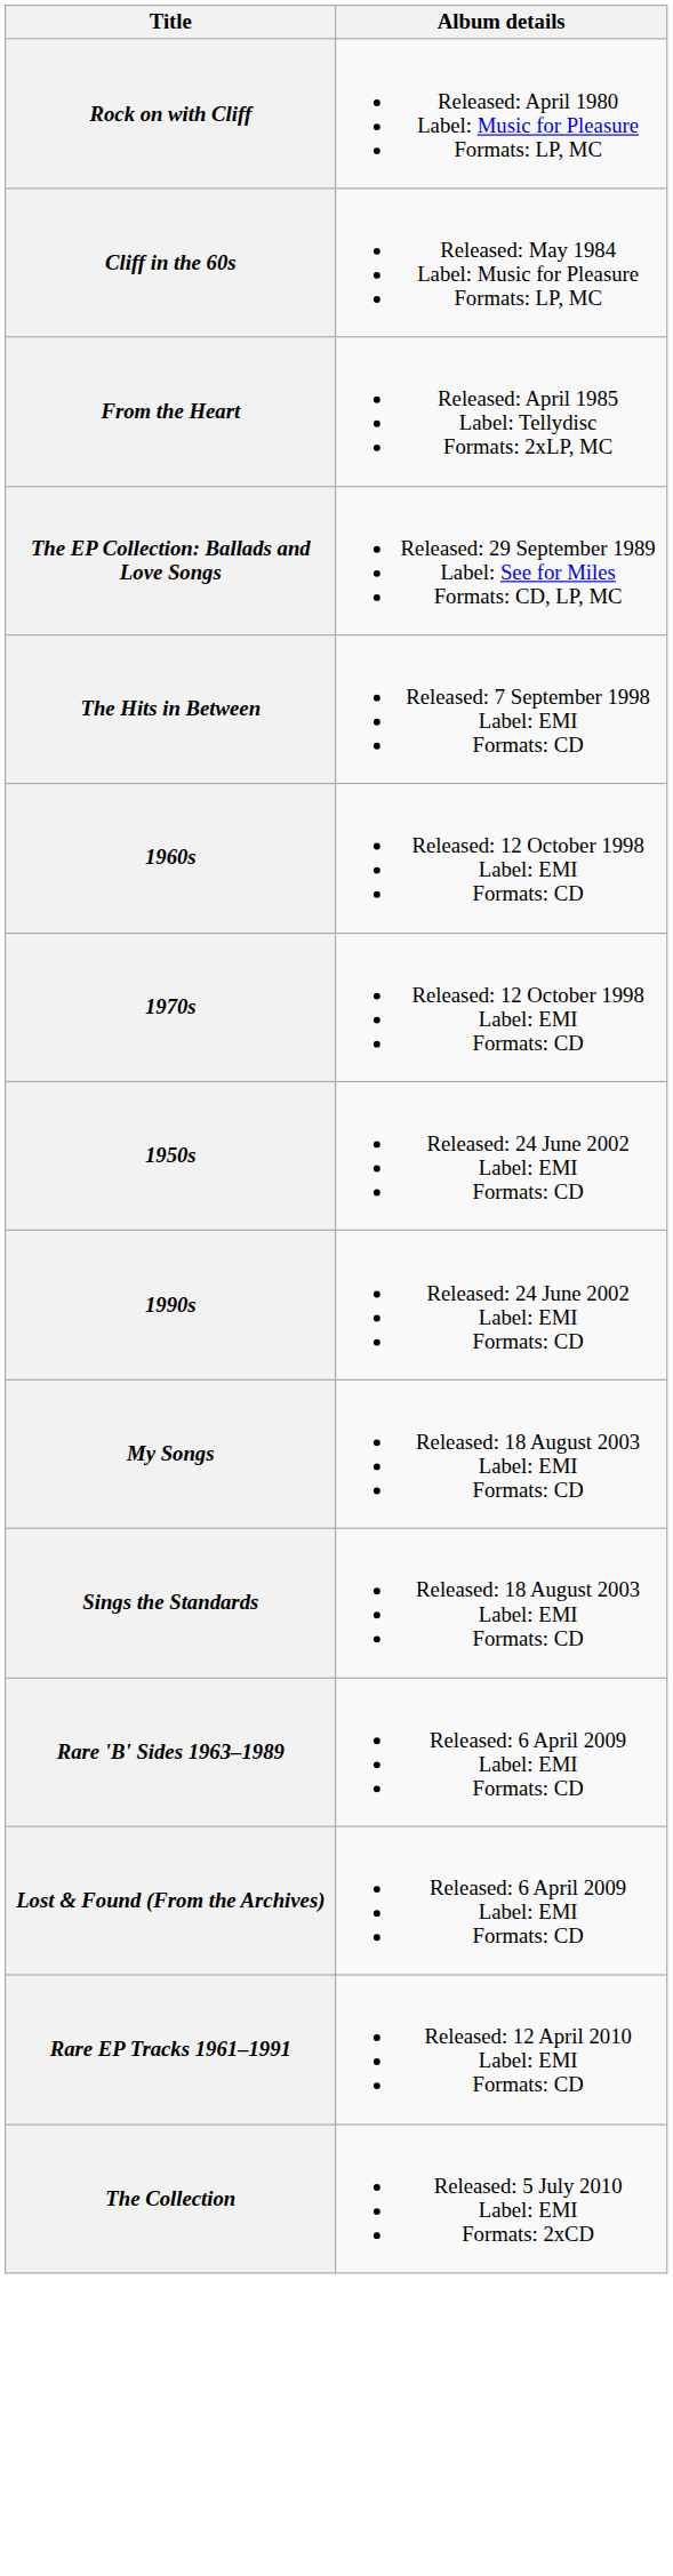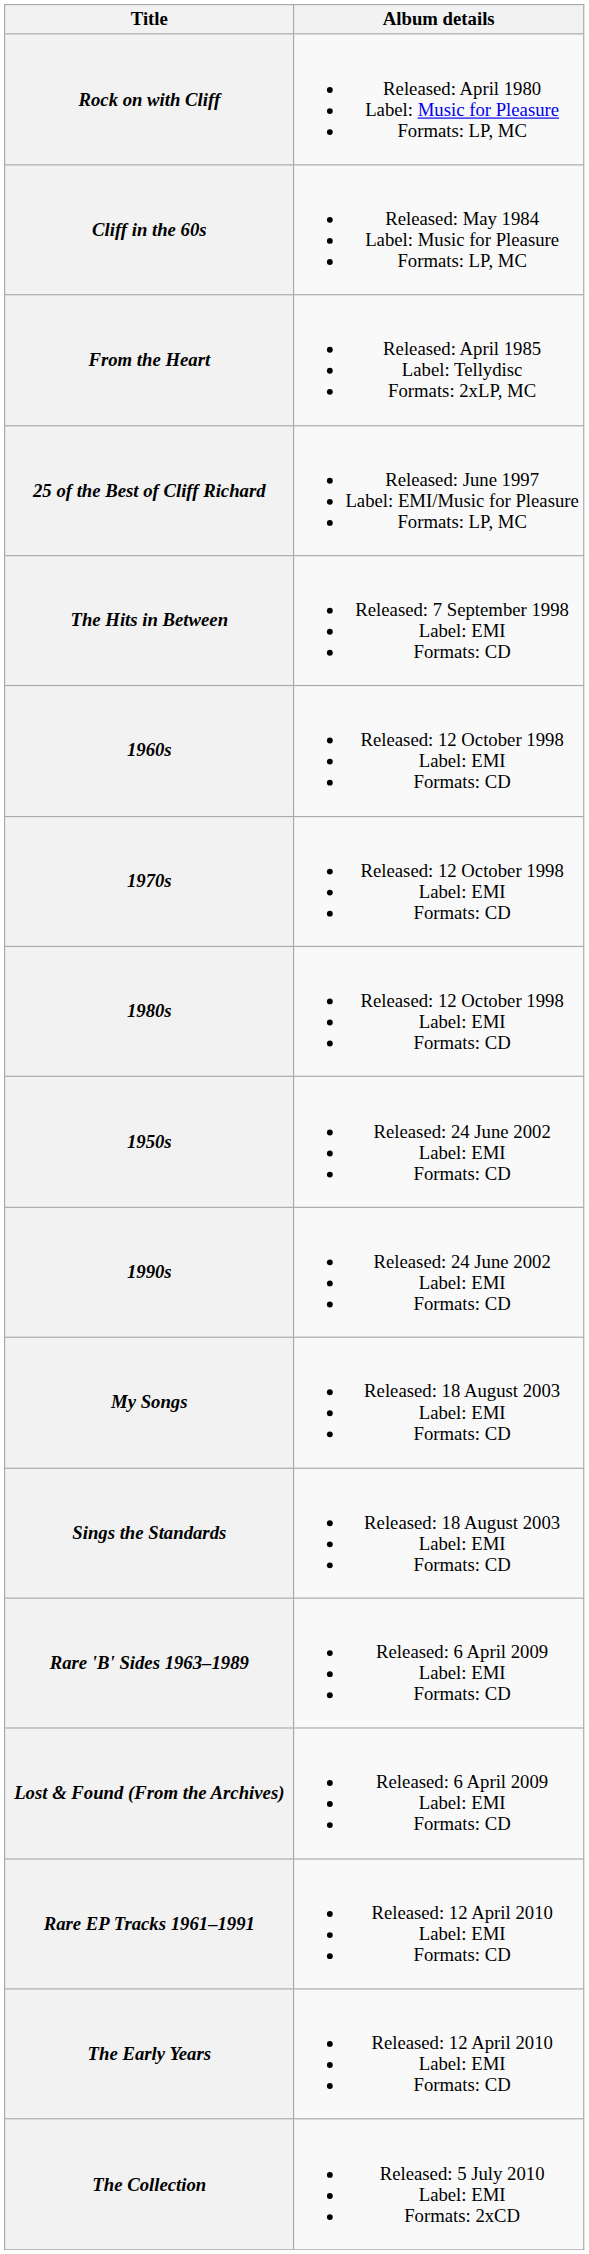- row: The EP Collection: Ballads and Love Songs | Released: 29 September 1989 Label: See for Miles Formats: CD, LP, MC
+ row: 25 of the Best of Cliff Richard | Released: June 1997 Label: EMI/Music for Pleasure Formats: LP, MC
+ row: 1980s | Released: 12 October 1998 Label: EMI Formats: CD
+ row: The Early Years | Released: 12 April 2010 Label: EMI Formats: CD
